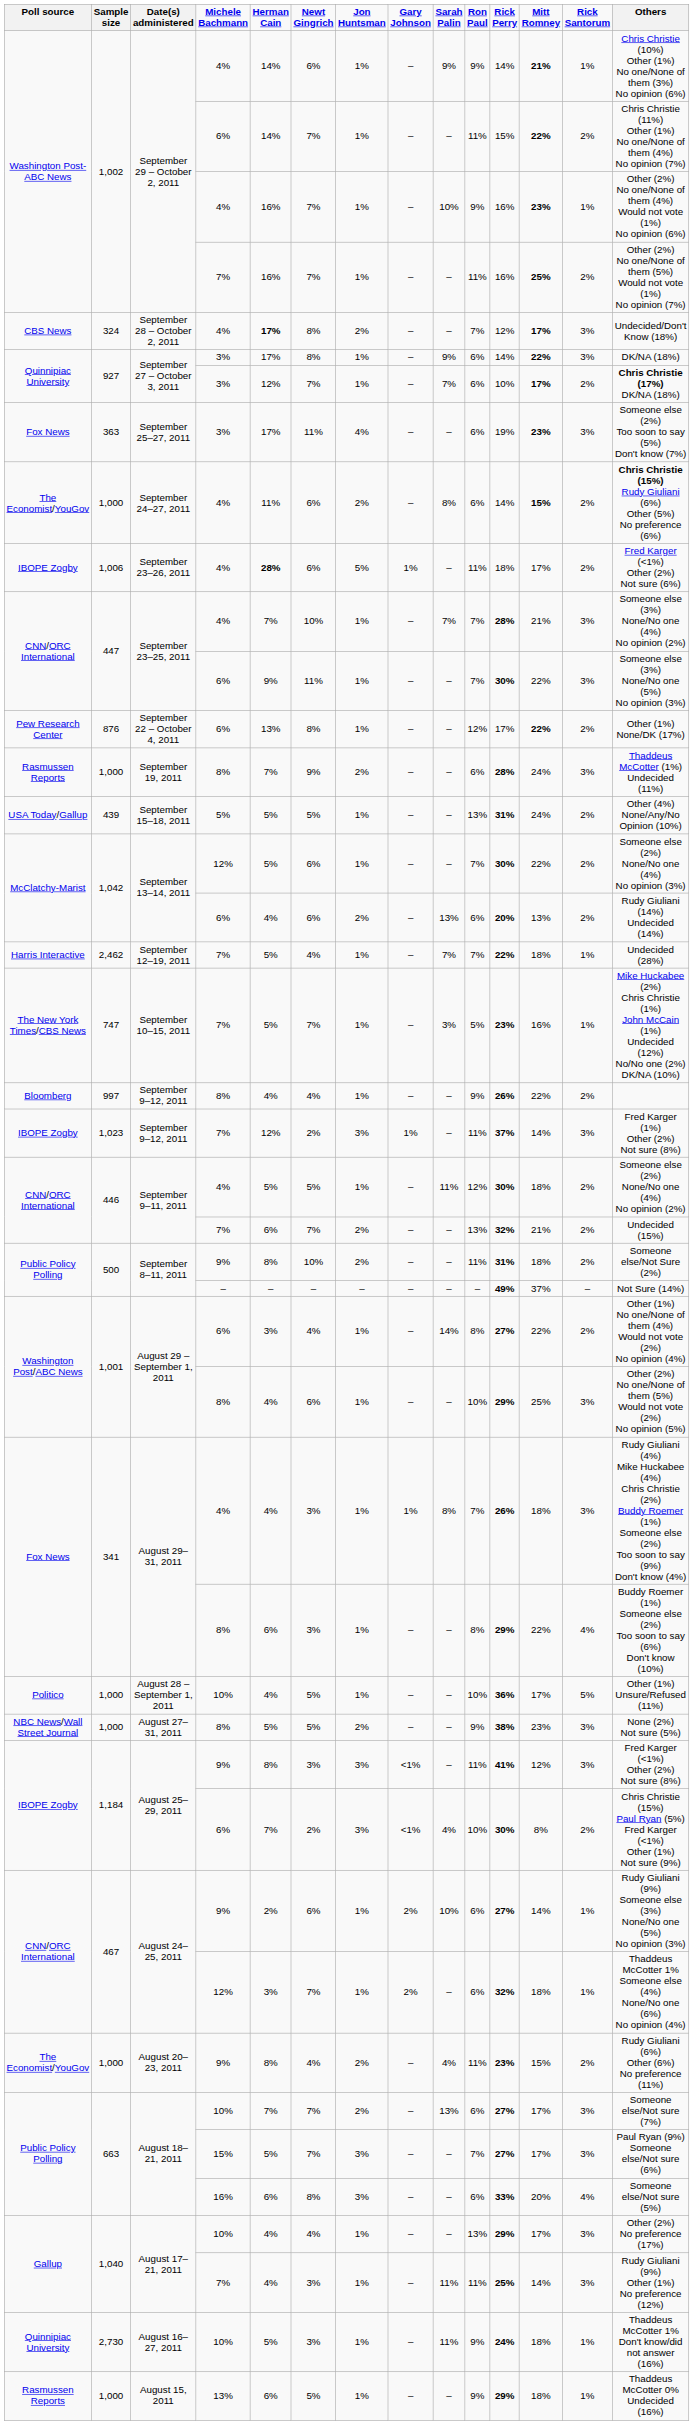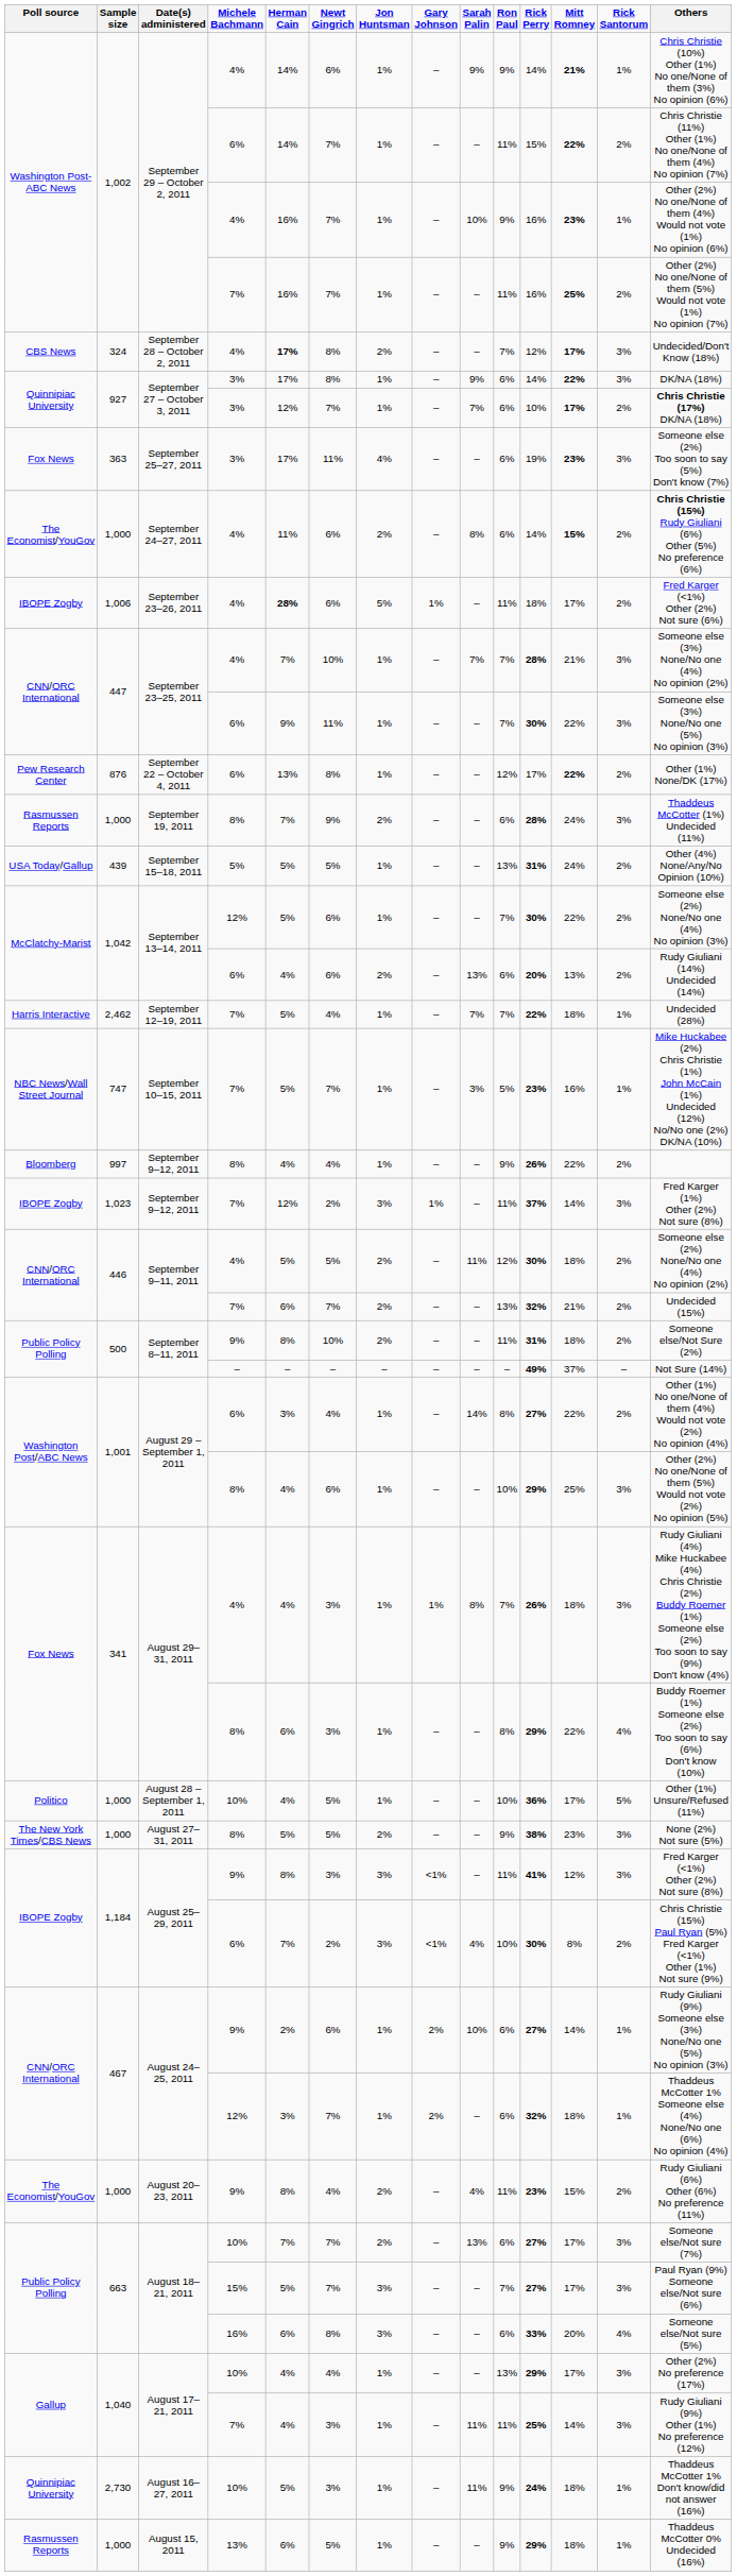September 10–15, 2011 | Poll source: The New York Times/CBS News -> NBC News/Wall Street Journal
September 9–11, 2011 / 4% | Jon Huntsman: 1% -> 2%
August 27–31, 2011 | Poll source: NBC News/Wall Street Journal -> The New York Times/CBS News
